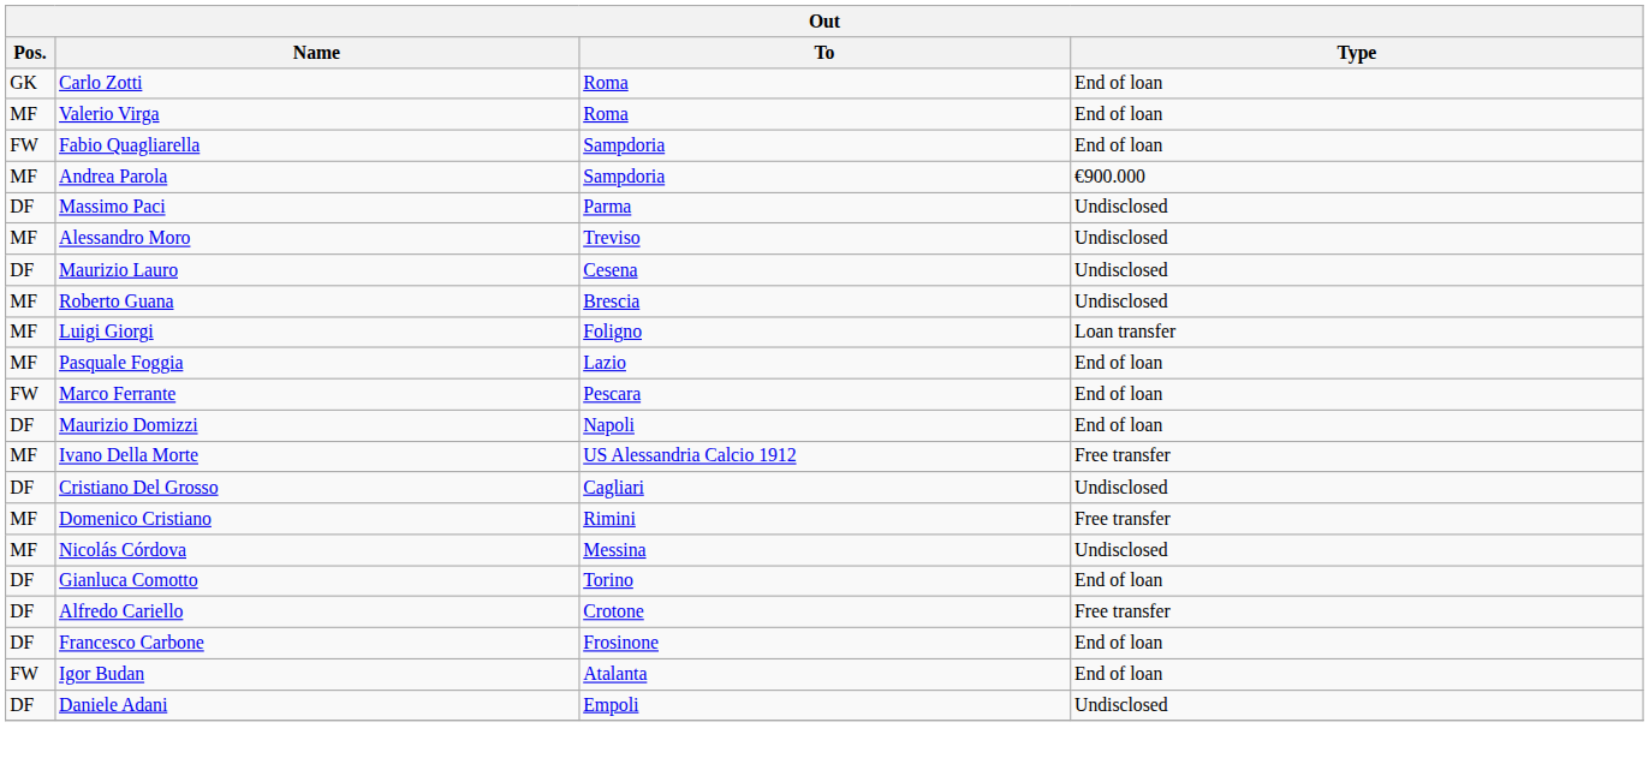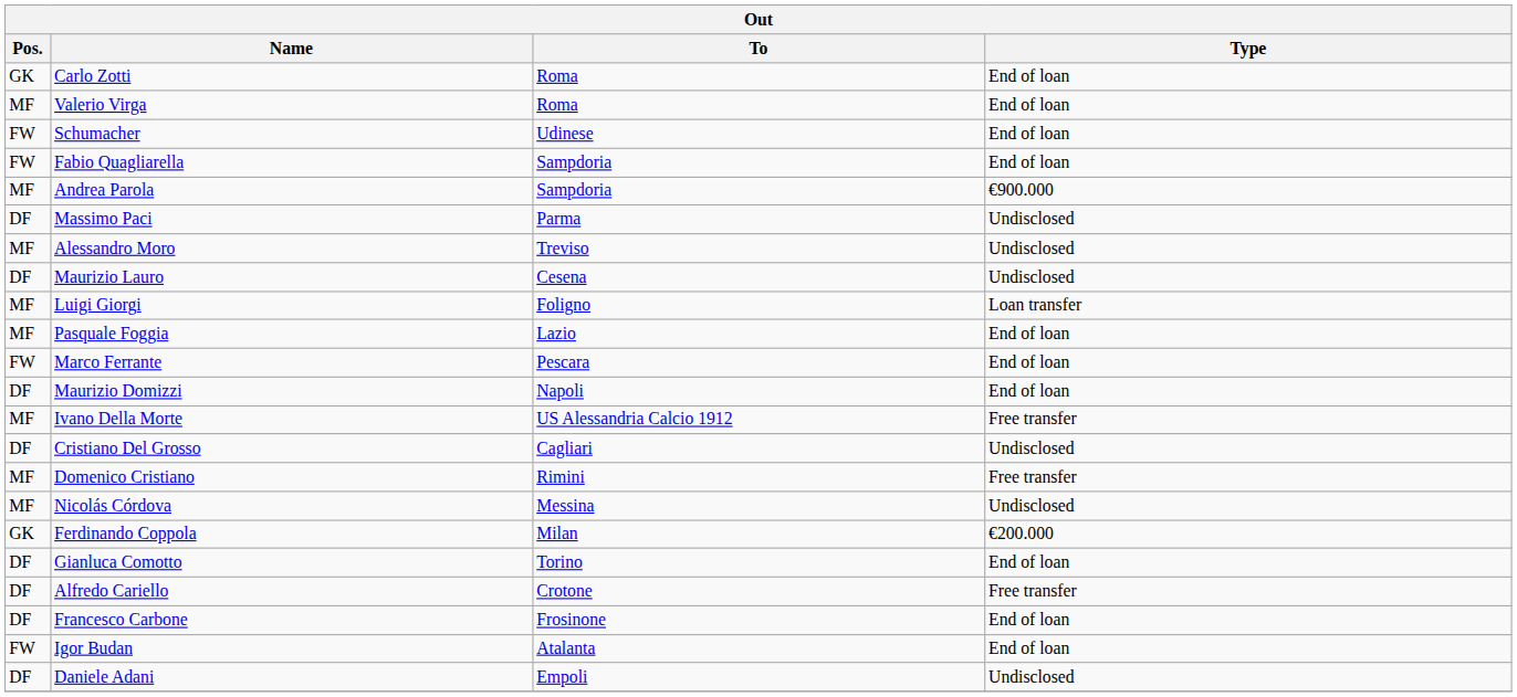+ row: FW | Schumacher | Udinese | End of loan
- row: MF | Roberto Guana | Brescia | Undisclosed
+ row: GK | Ferdinando Coppola | Milan | €200.000
